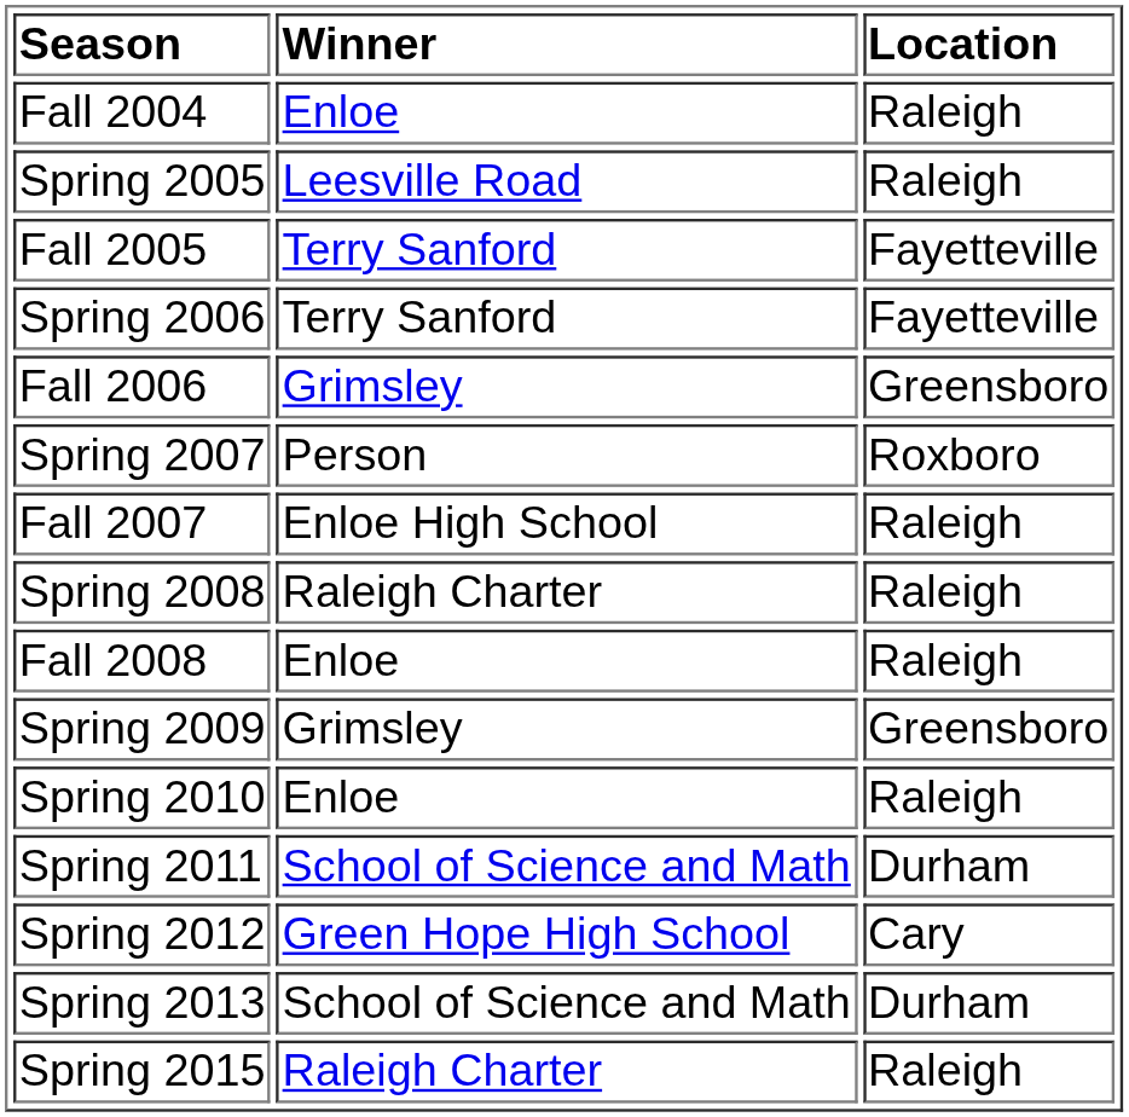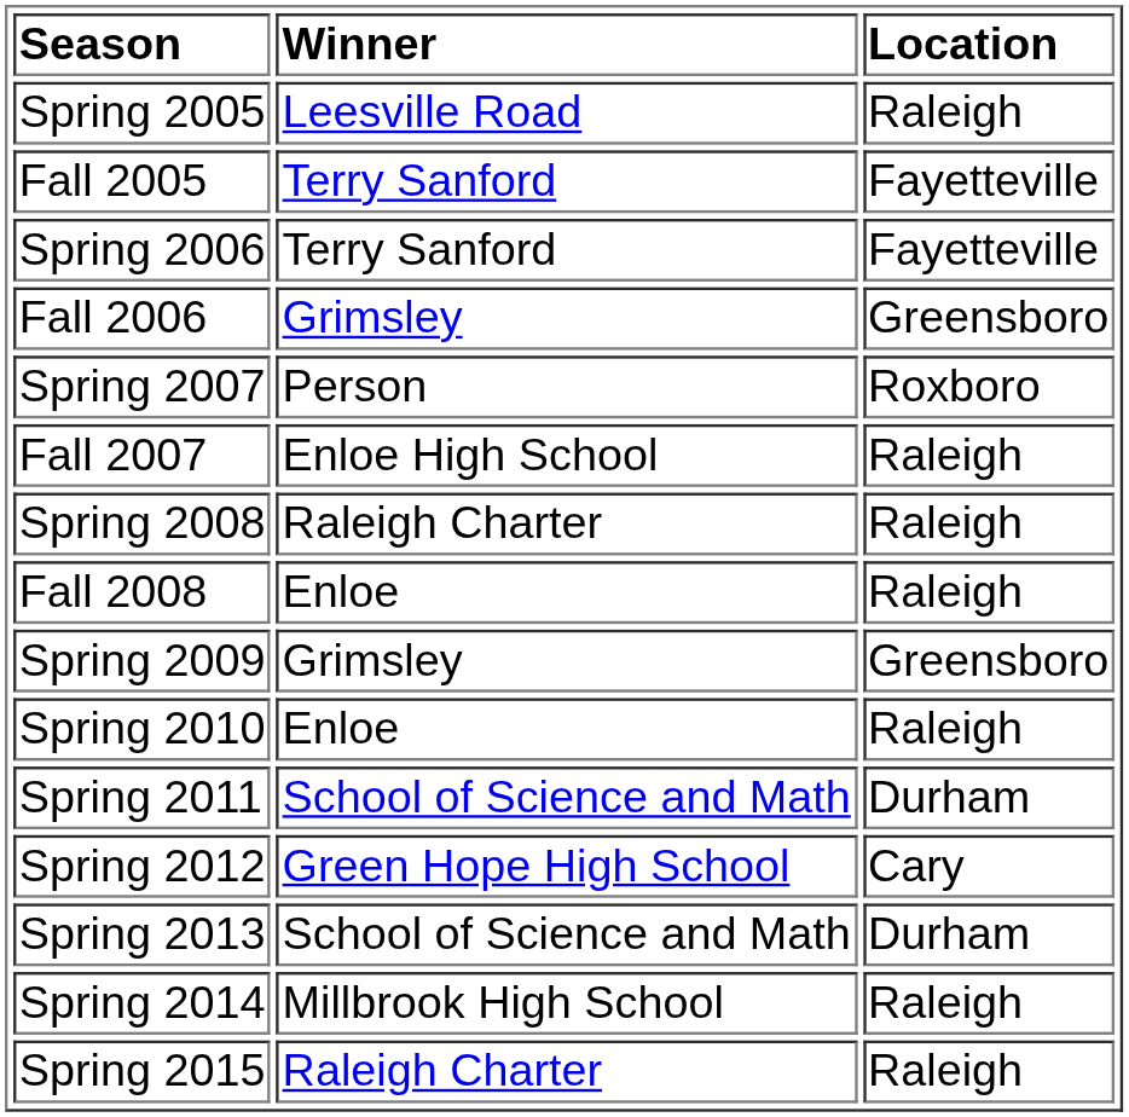- row: Fall 2004 | Enloe | Raleigh
+ row: Spring 2014 | Millbrook High School | Raleigh
